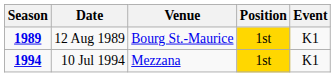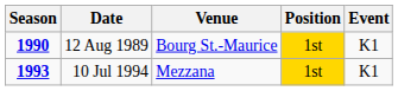12 Aug 1989 | Season: 1989 -> 1990
10 Jul 1994 | Season: 1994 -> 1993
